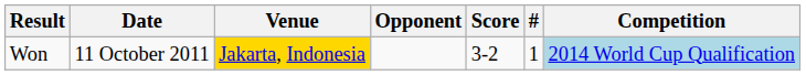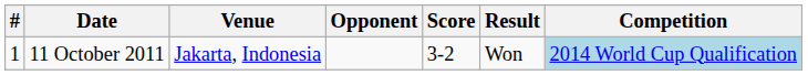columns swapped: # <-> Result
11 October 2011 | Venue: gold background -> no background
